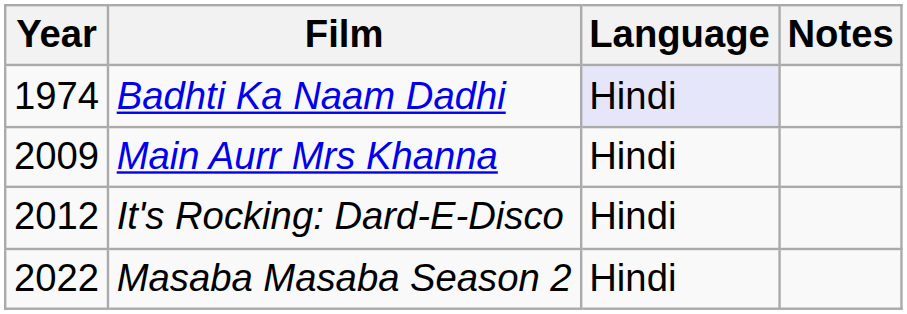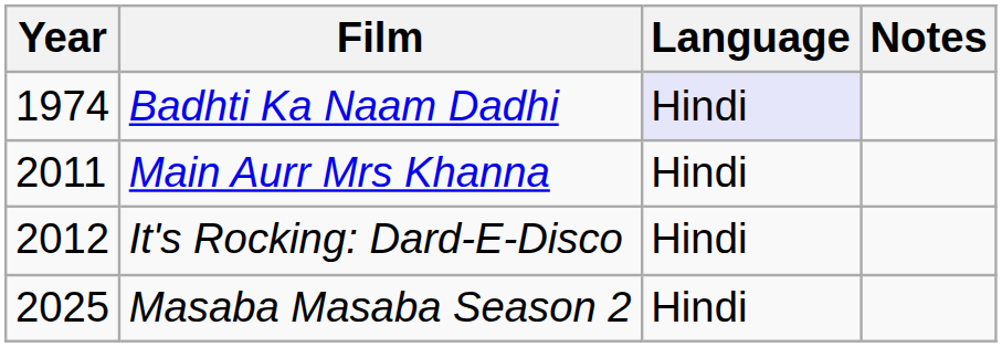Main Aurr Mrs Khanna | Year: 2009 -> 2011
Masaba Masaba Season 2 | Year: 2022 -> 2025
